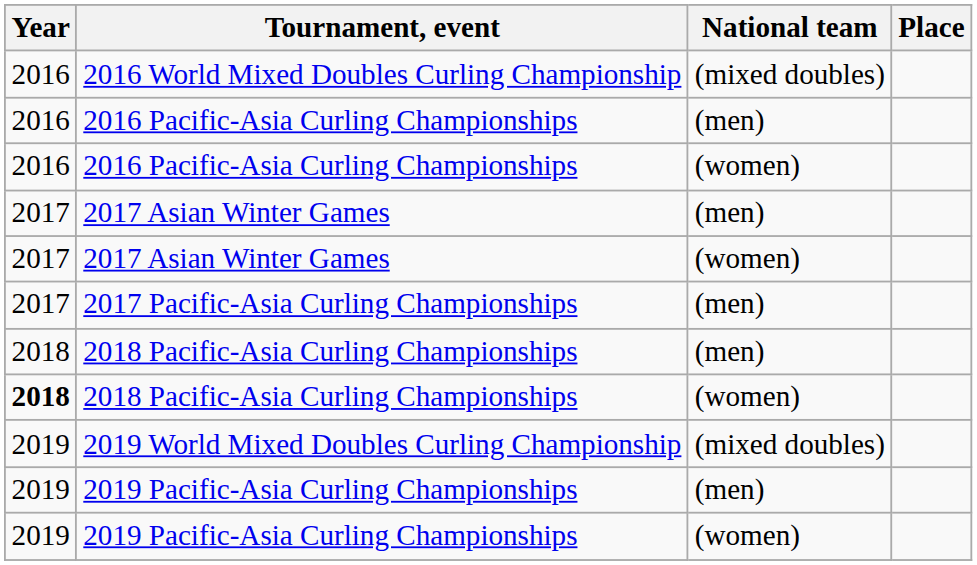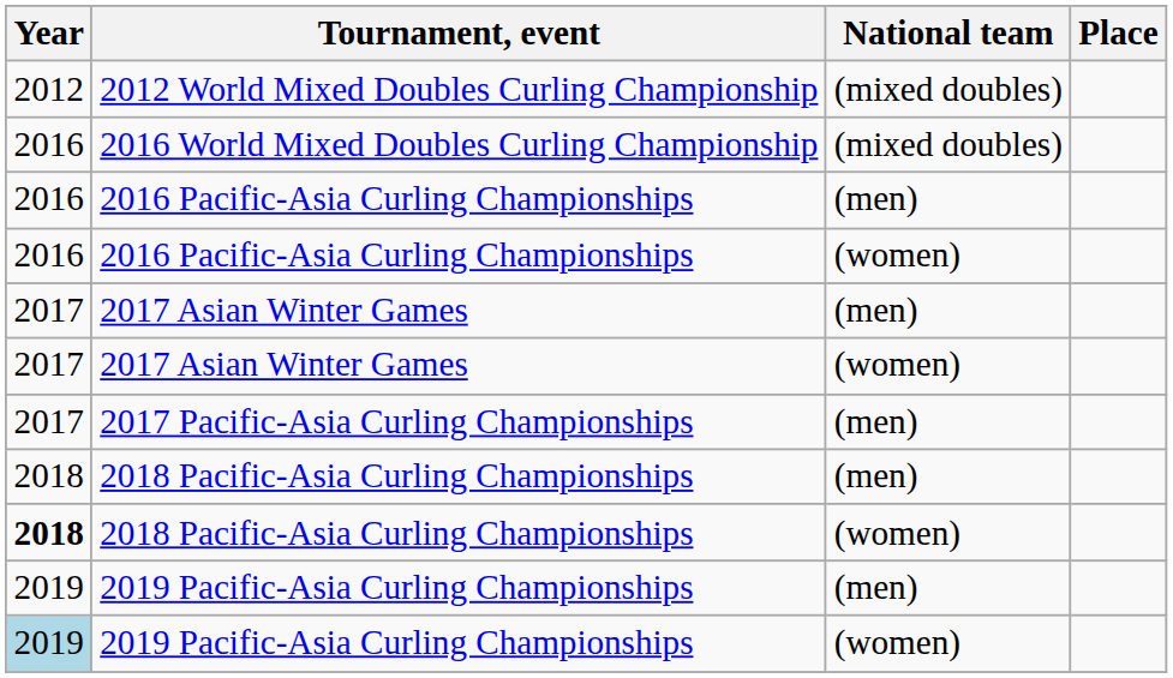+ row: 2012 | 2012 World Mixed Doubles Curling Championship | (mixed doubles)
- row: 2019 | 2019 World Mixed Doubles Curling Championship | (mixed doubles)
2019 Pacific-Asia Curling Championships / (women) | Year: no background -> lightblue background
